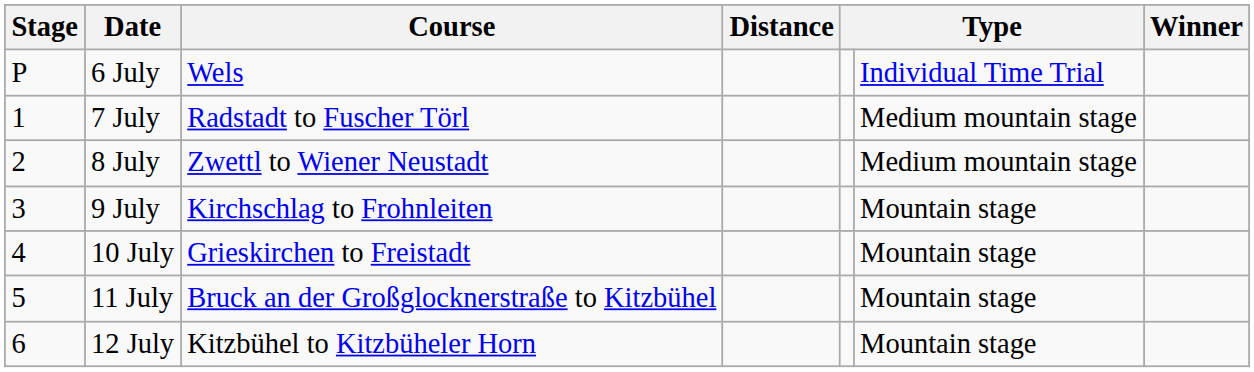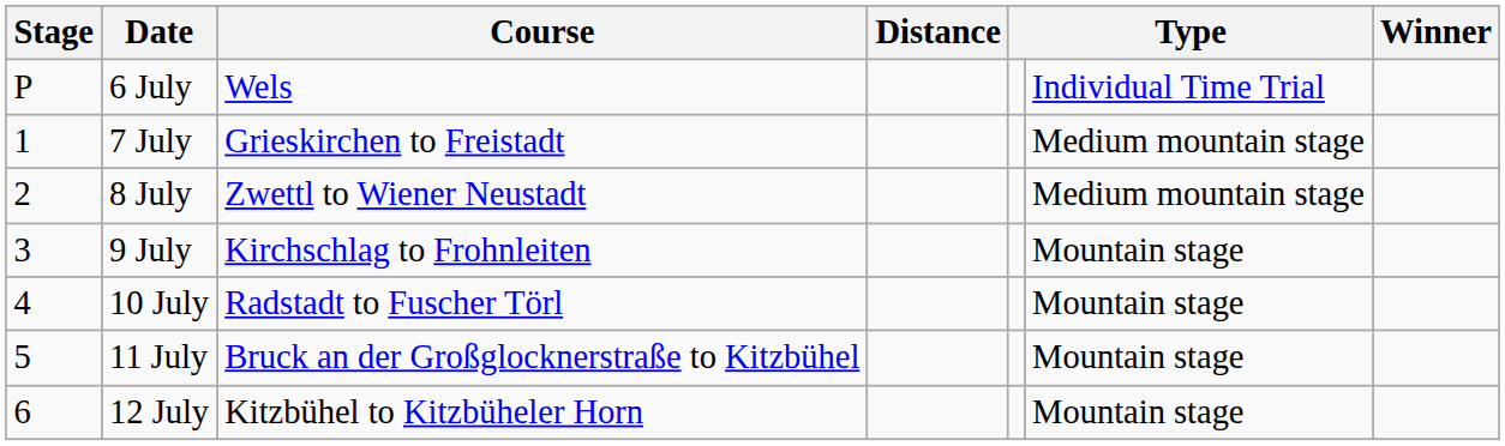7 July | Course: Radstadt to Fuscher Törl -> Grieskirchen to Freistadt
10 July | Course: Grieskirchen to Freistadt -> Radstadt to Fuscher Törl
